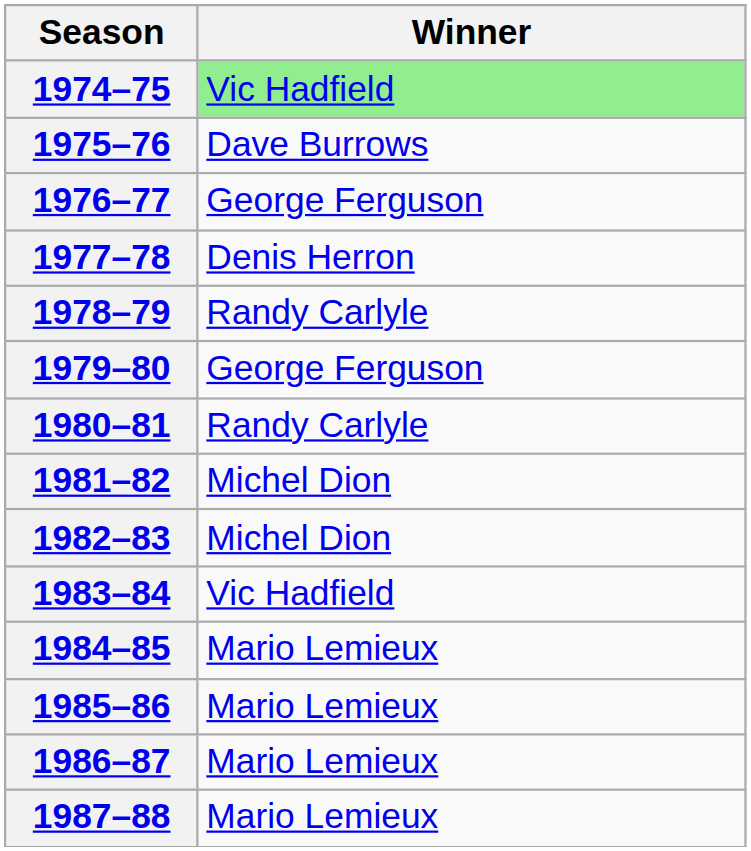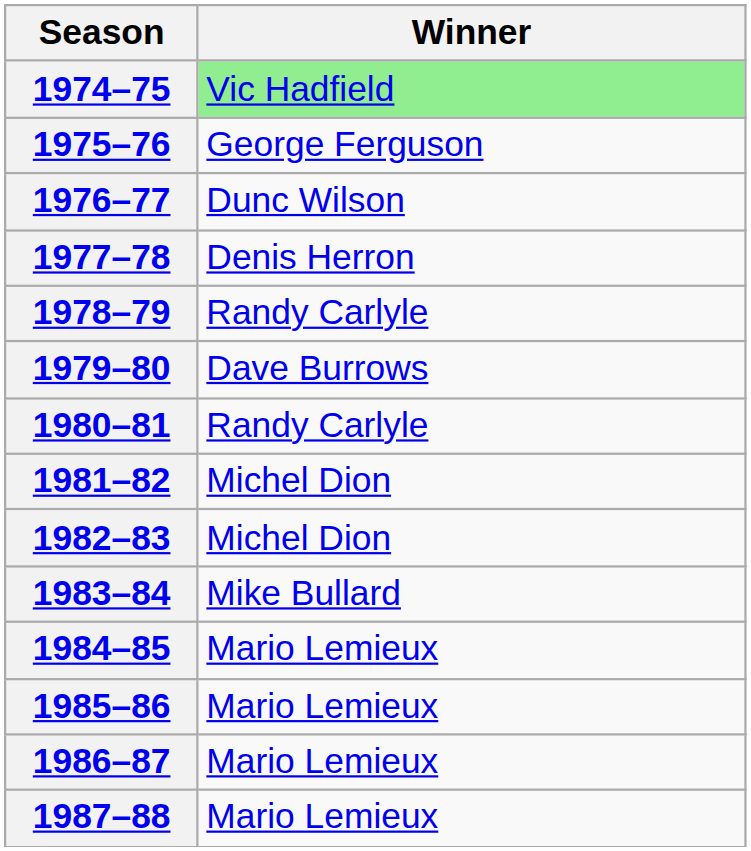1975–76 | Winner: Dave Burrows -> George Ferguson
1976–77 | Winner: George Ferguson -> Dunc Wilson
1979–80 | Winner: George Ferguson -> Dave Burrows
1983–84 | Winner: Vic Hadfield -> Mike Bullard
